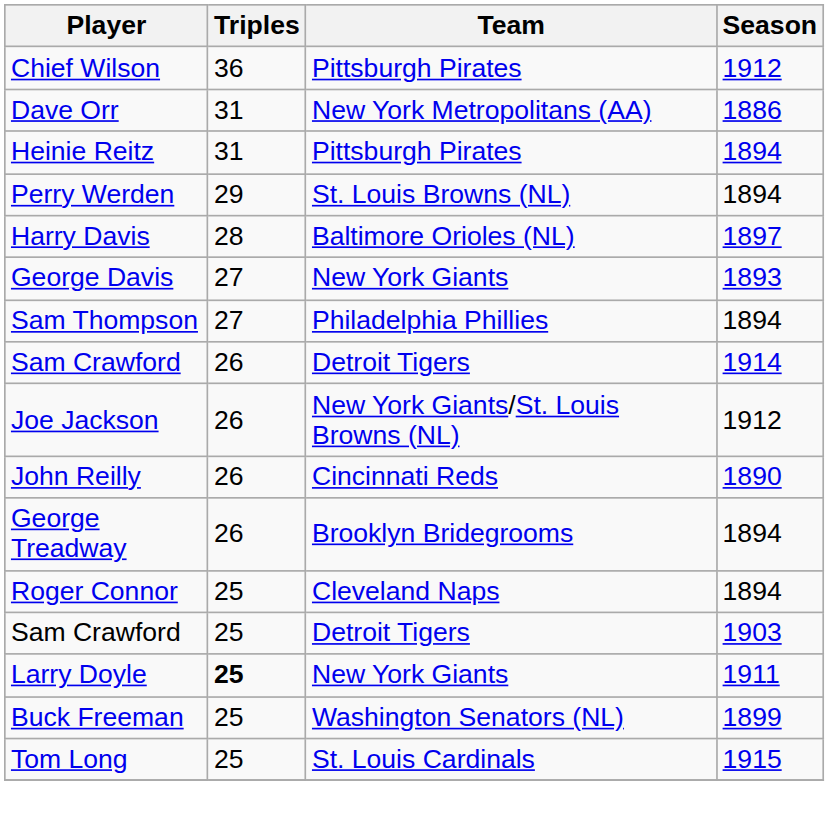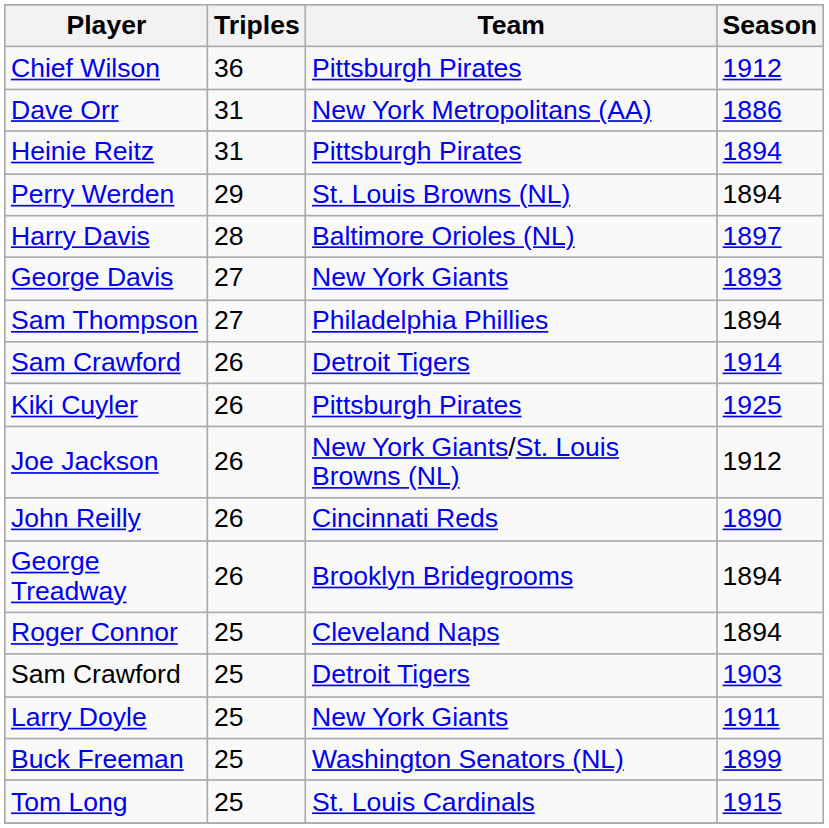+ row: Kiki Cuyler | 26 | Pittsburgh Pirates | 1925
Larry Doyle | Triples: bold -> normal
